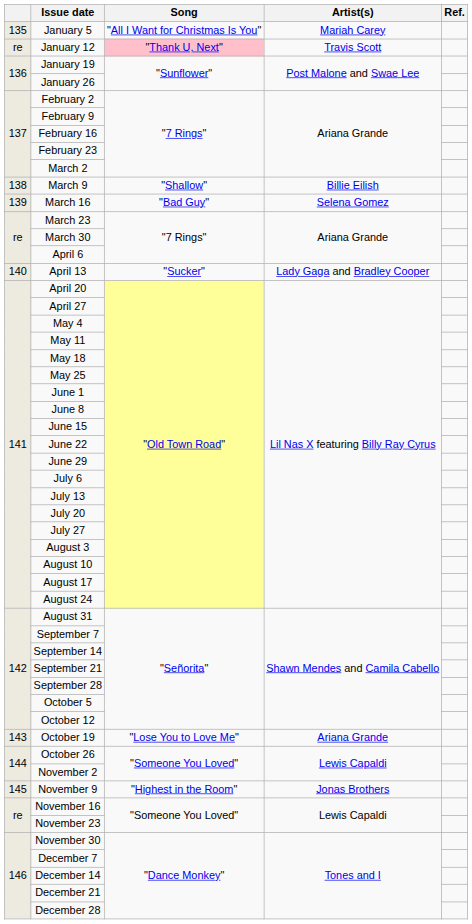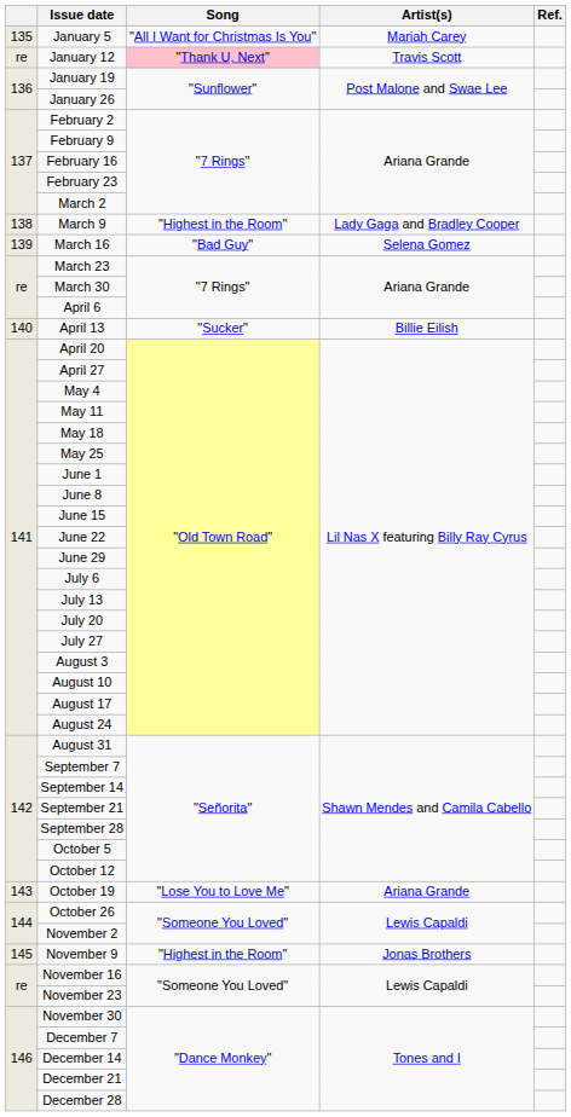March 9 | Song: "Shallow" -> "Highest in the Room"
March 9 | Artist(s): Billie Eilish -> Lady Gaga and Bradley Cooper
April 13 | Artist(s): Lady Gaga and Bradley Cooper -> Billie Eilish
